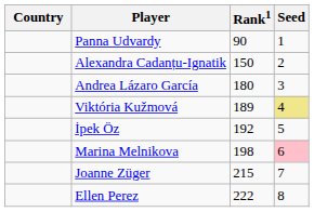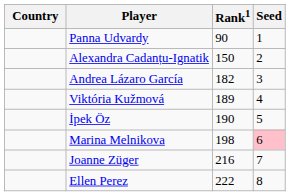Andrea Lázaro García | Rank1: 180 -> 182
Viktória Kužmová | Seed: khaki background -> no background
İpek Öz | Rank1: 192 -> 190
Joanne Züger | Rank1: 215 -> 216
